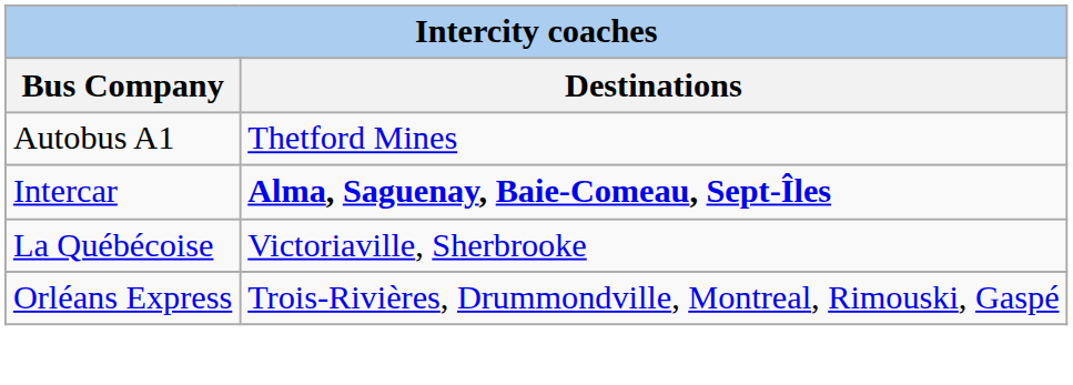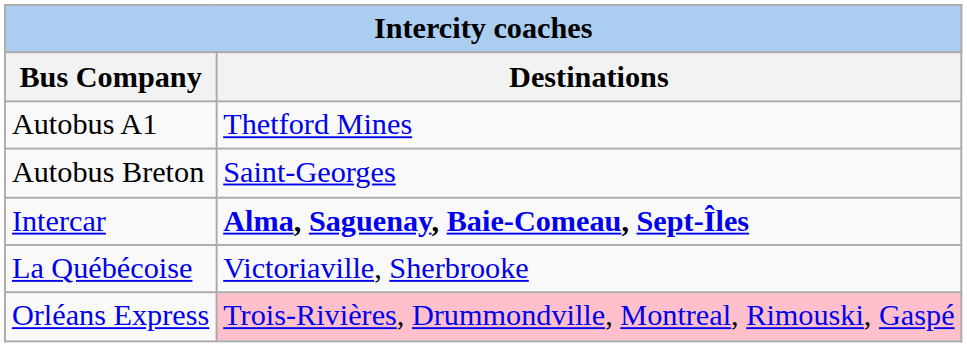+ row: Autobus Breton | Saint-Georges
Orléans Express | Destinations: no background -> pink background
